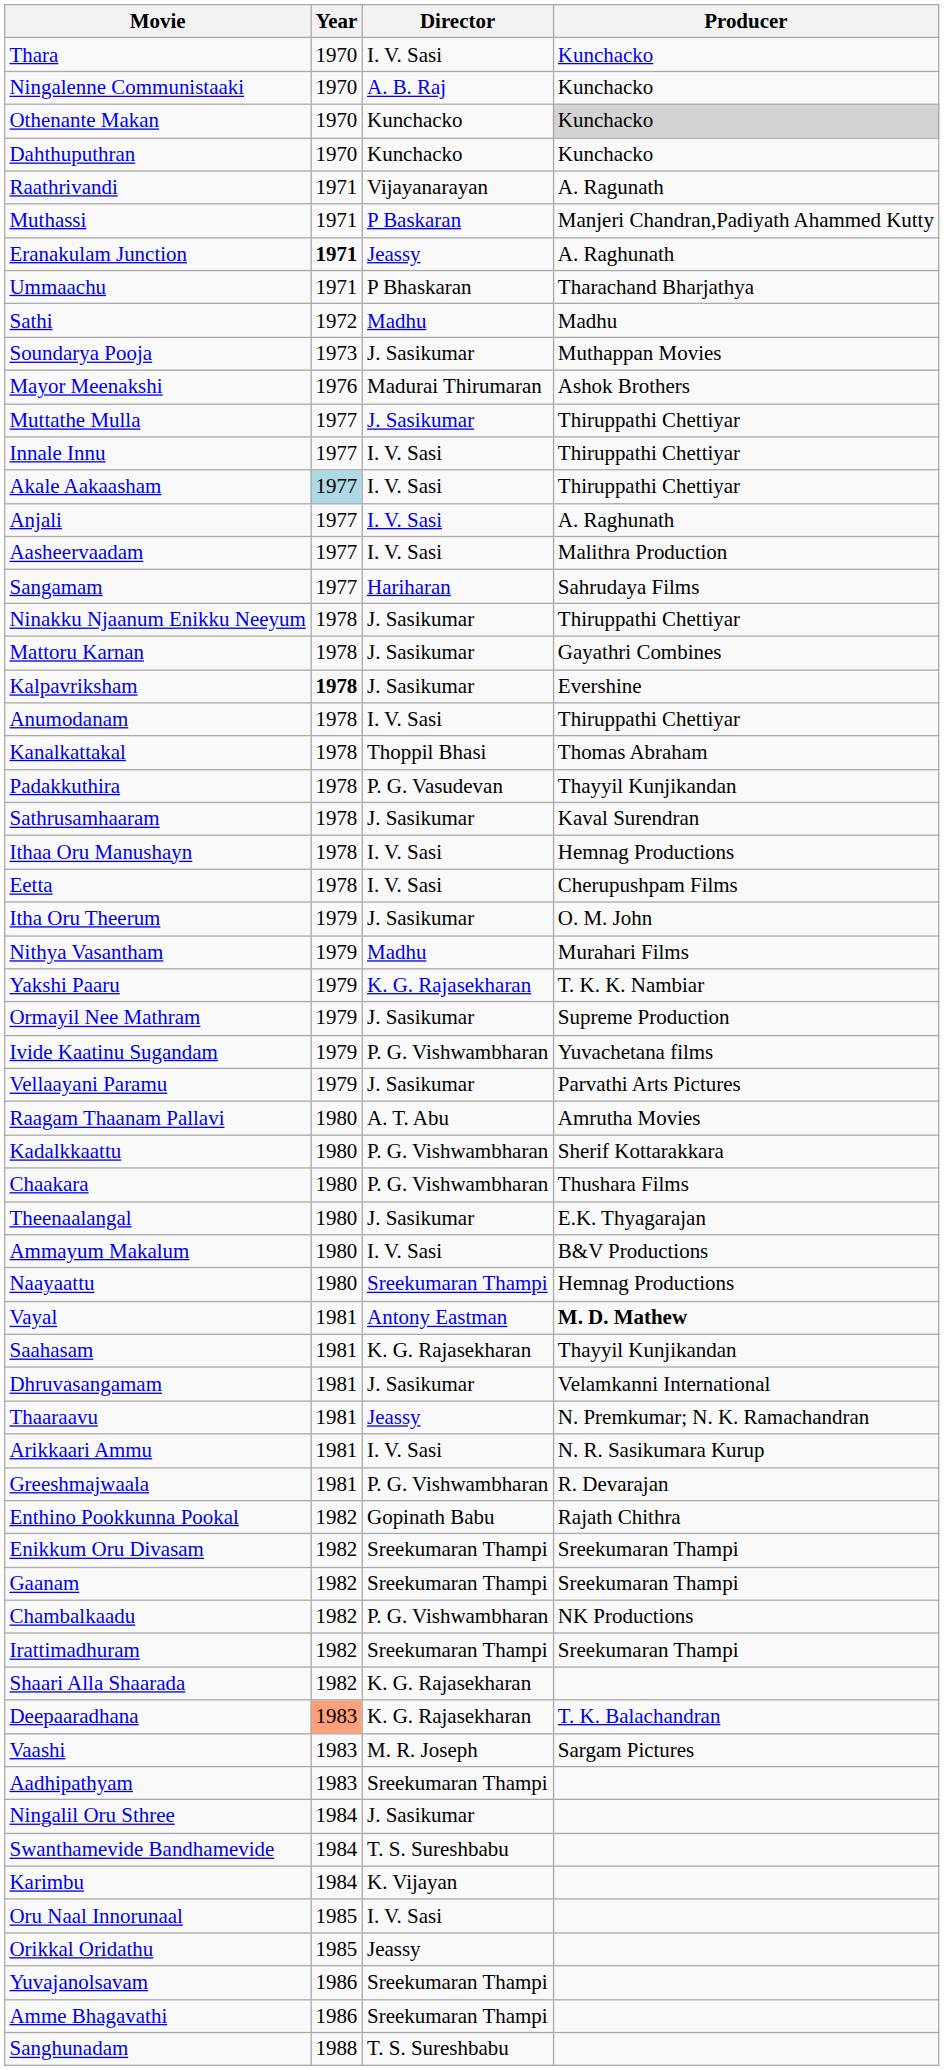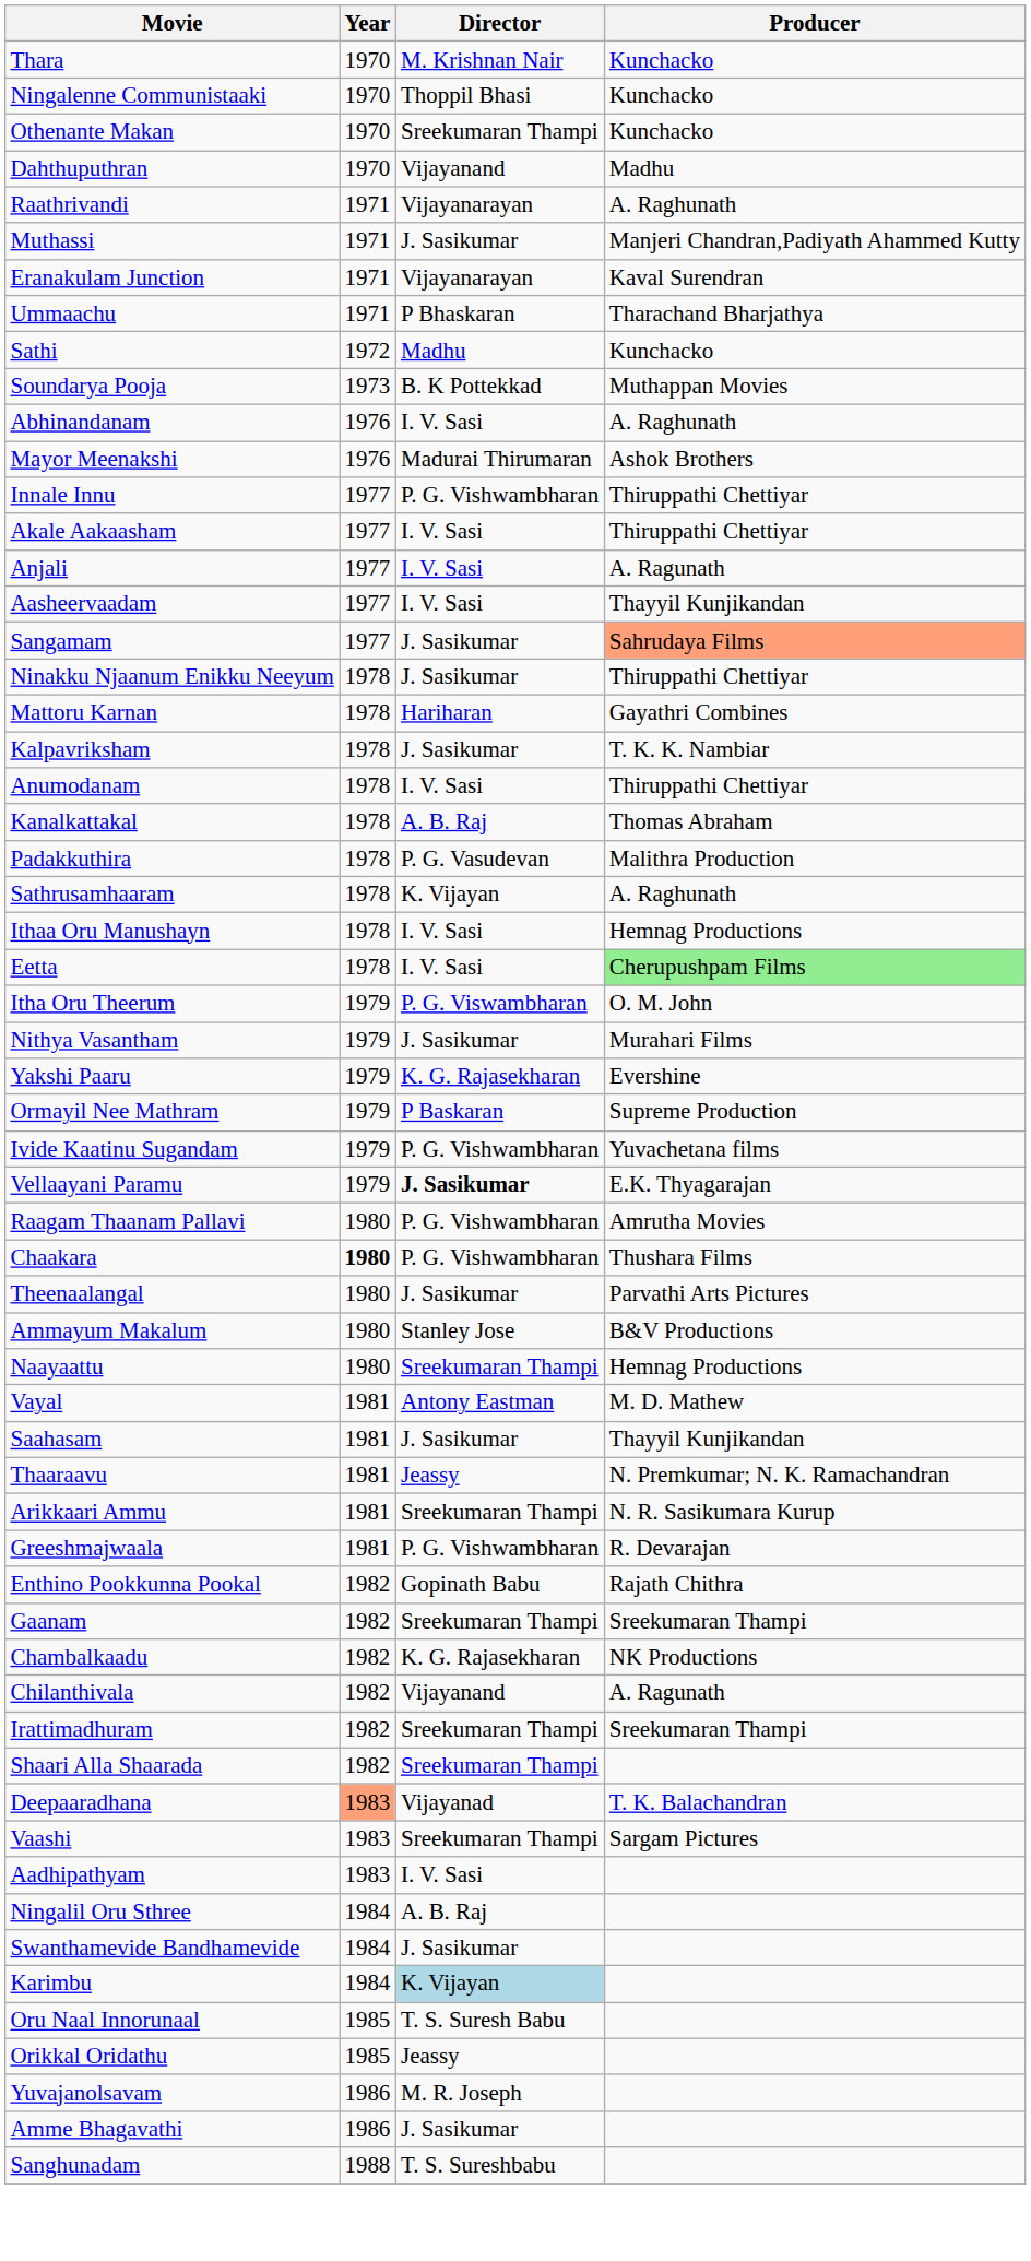Thara | Director: I. V. Sasi -> M. Krishnan Nair
Ningalenne Communistaaki | Director: A. B. Raj -> Thoppil Bhasi
Othenante Makan | Director: Kunchacko -> Sreekumaran Thampi
Othenante Makan | Producer: lightgrey background -> no background
Dahthuputhran | Director: Kunchacko -> Vijayanand
Dahthuputhran | Producer: Kunchacko -> Madhu
Raathrivandi | Producer: A. Ragunath -> A. Raghunath
Muthassi | Director: P Baskaran -> J. Sasikumar
Eranakulam Junction | Year: bold -> normal
Eranakulam Junction | Director: Jeassy -> Vijayanarayan
Eranakulam Junction | Producer: A. Raghunath -> Kaval Surendran
Sathi | Producer: Madhu -> Kunchacko
Soundarya Pooja | Director: J. Sasikumar -> B. K Pottekkad
+ row: Abhinandanam | 1976 | I. V. Sasi | A. Raghunath
- row: Muttathe Mulla | 1977 | J. Sasikumar | Thiruppathi Chettiyar
Innale Innu | Director: I. V. Sasi -> P. G. Vishwambharan
Akale Aakaasham | Year: lightblue background -> no background
Anjali | Producer: A. Raghunath -> A. Ragunath
Aasheervaadam | Producer: Malithra Production -> Thayyil Kunjikandan
Sangamam | Director: Hariharan -> J. Sasikumar
Sangamam | Producer: no background -> lightsalmon background
Mattoru Karnan | Director: J. Sasikumar -> Hariharan
Kalpavriksham | Year: bold -> normal
Kalpavriksham | Producer: Evershine -> T. K. K. Nambiar
Kanalkattakal | Director: Thoppil Bhasi -> A. B. Raj
Padakkuthira | Producer: Thayyil Kunjikandan -> Malithra Production
Sathrusamhaaram | Director: J. Sasikumar -> K. Vijayan
Sathrusamhaaram | Producer: Kaval Surendran -> A. Raghunath
Eetta | Producer: no background -> lightgreen background
Itha Oru Theerum | Director: J. Sasikumar -> P. G. Viswambharan
Nithya Vasantham | Director: Madhu -> J. Sasikumar
Yakshi Paaru | Producer: T. K. K. Nambiar -> Evershine
Ormayil Nee Mathram | Director: J. Sasikumar -> P Baskaran
Vellaayani Paramu | Director: normal -> bold
Vellaayani Paramu | Producer: Parvathi Arts Pictures -> E.K. Thyagarajan
Raagam Thaanam Pallavi | Director: A. T. Abu -> P. G. Vishwambharan
- row: Kadalkkaattu | 1980 | P. G. Vishwambharan | Sherif Kottarakkara
Chaakara | Year: normal -> bold
Theenaalangal | Producer: E.K. Thyagarajan -> Parvathi Arts Pictures
Ammayum Makalum | Director: I. V. Sasi -> Stanley Jose
Vayal | Producer: bold -> normal
Saahasam | Director: K. G. Rajasekharan -> J. Sasikumar
- row: Dhruvasangamam | 1981 | J. Sasikumar | Velamkanni International
Arikkaari Ammu | Director: I. V. Sasi -> Sreekumaran Thampi
- row: Enikkum Oru Divasam | 1982 | Sreekumaran Thampi | Sreekumaran Thampi
Chambalkaadu | Director: P. G. Vishwambharan -> K. G. Rajasekharan
+ row: Chilanthivala | 1982 | Vijayanand | A. Ragunath
Shaari Alla Shaarada | Director: K. G. Rajasekharan -> Sreekumaran Thampi
Deepaaradhana | Director: K. G. Rajasekharan -> Vijayanad
Vaashi | Director: M. R. Joseph -> Sreekumaran Thampi
Aadhipathyam | Director: Sreekumaran Thampi -> I. V. Sasi
Ningalil Oru Sthree | Director: J. Sasikumar -> A. B. Raj
Swanthamevide Bandhamevide | Director: T. S. Sureshbabu -> J. Sasikumar
Karimbu | Director: no background -> lightblue background
Oru Naal Innorunaal | Director: I. V. Sasi -> T. S. Suresh Babu
Yuvajanolsavam | Director: Sreekumaran Thampi -> M. R. Joseph
Amme Bhagavathi | Director: Sreekumaran Thampi -> J. Sasikumar
